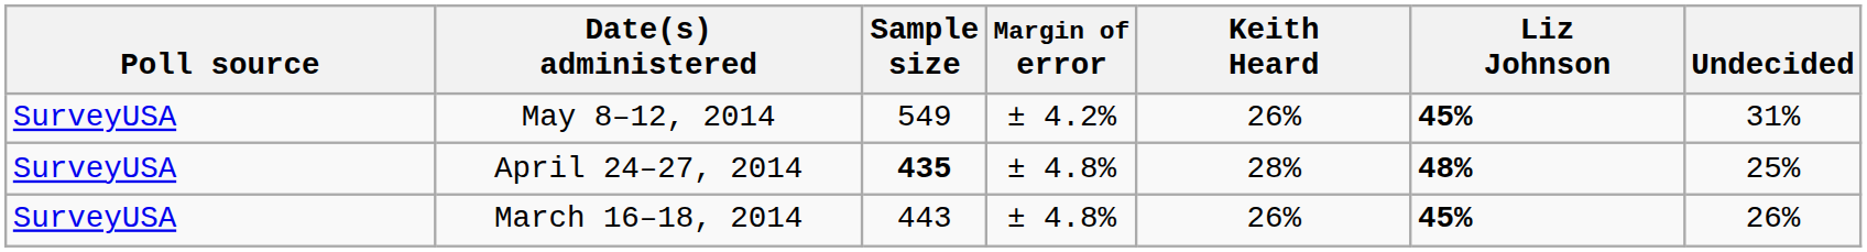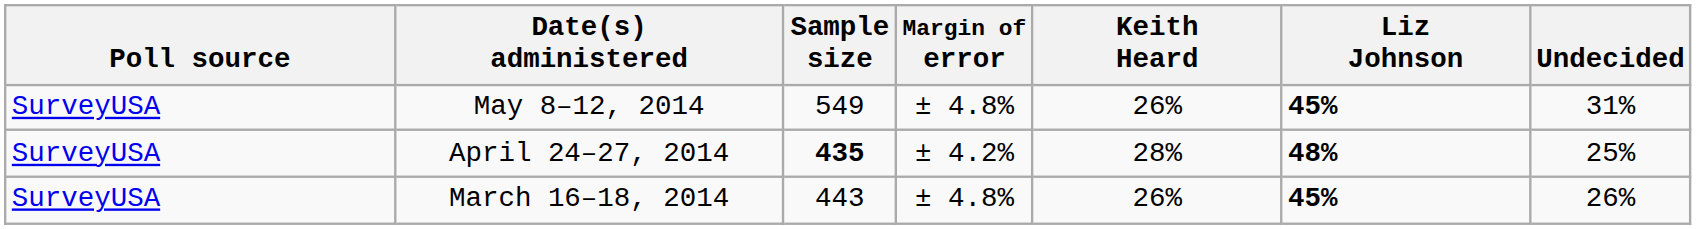May 8–12, 2014 | Margin of error: ± 4.2% -> ± 4.8%
April 24–27, 2014 | Margin of error: ± 4.8% -> ± 4.2%
